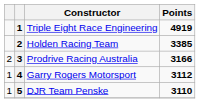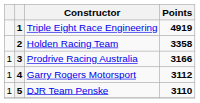Holden Racing Team | Points: 3385 -> 3358
Prodrive Racing Australia | column 1: 2 -> 1
